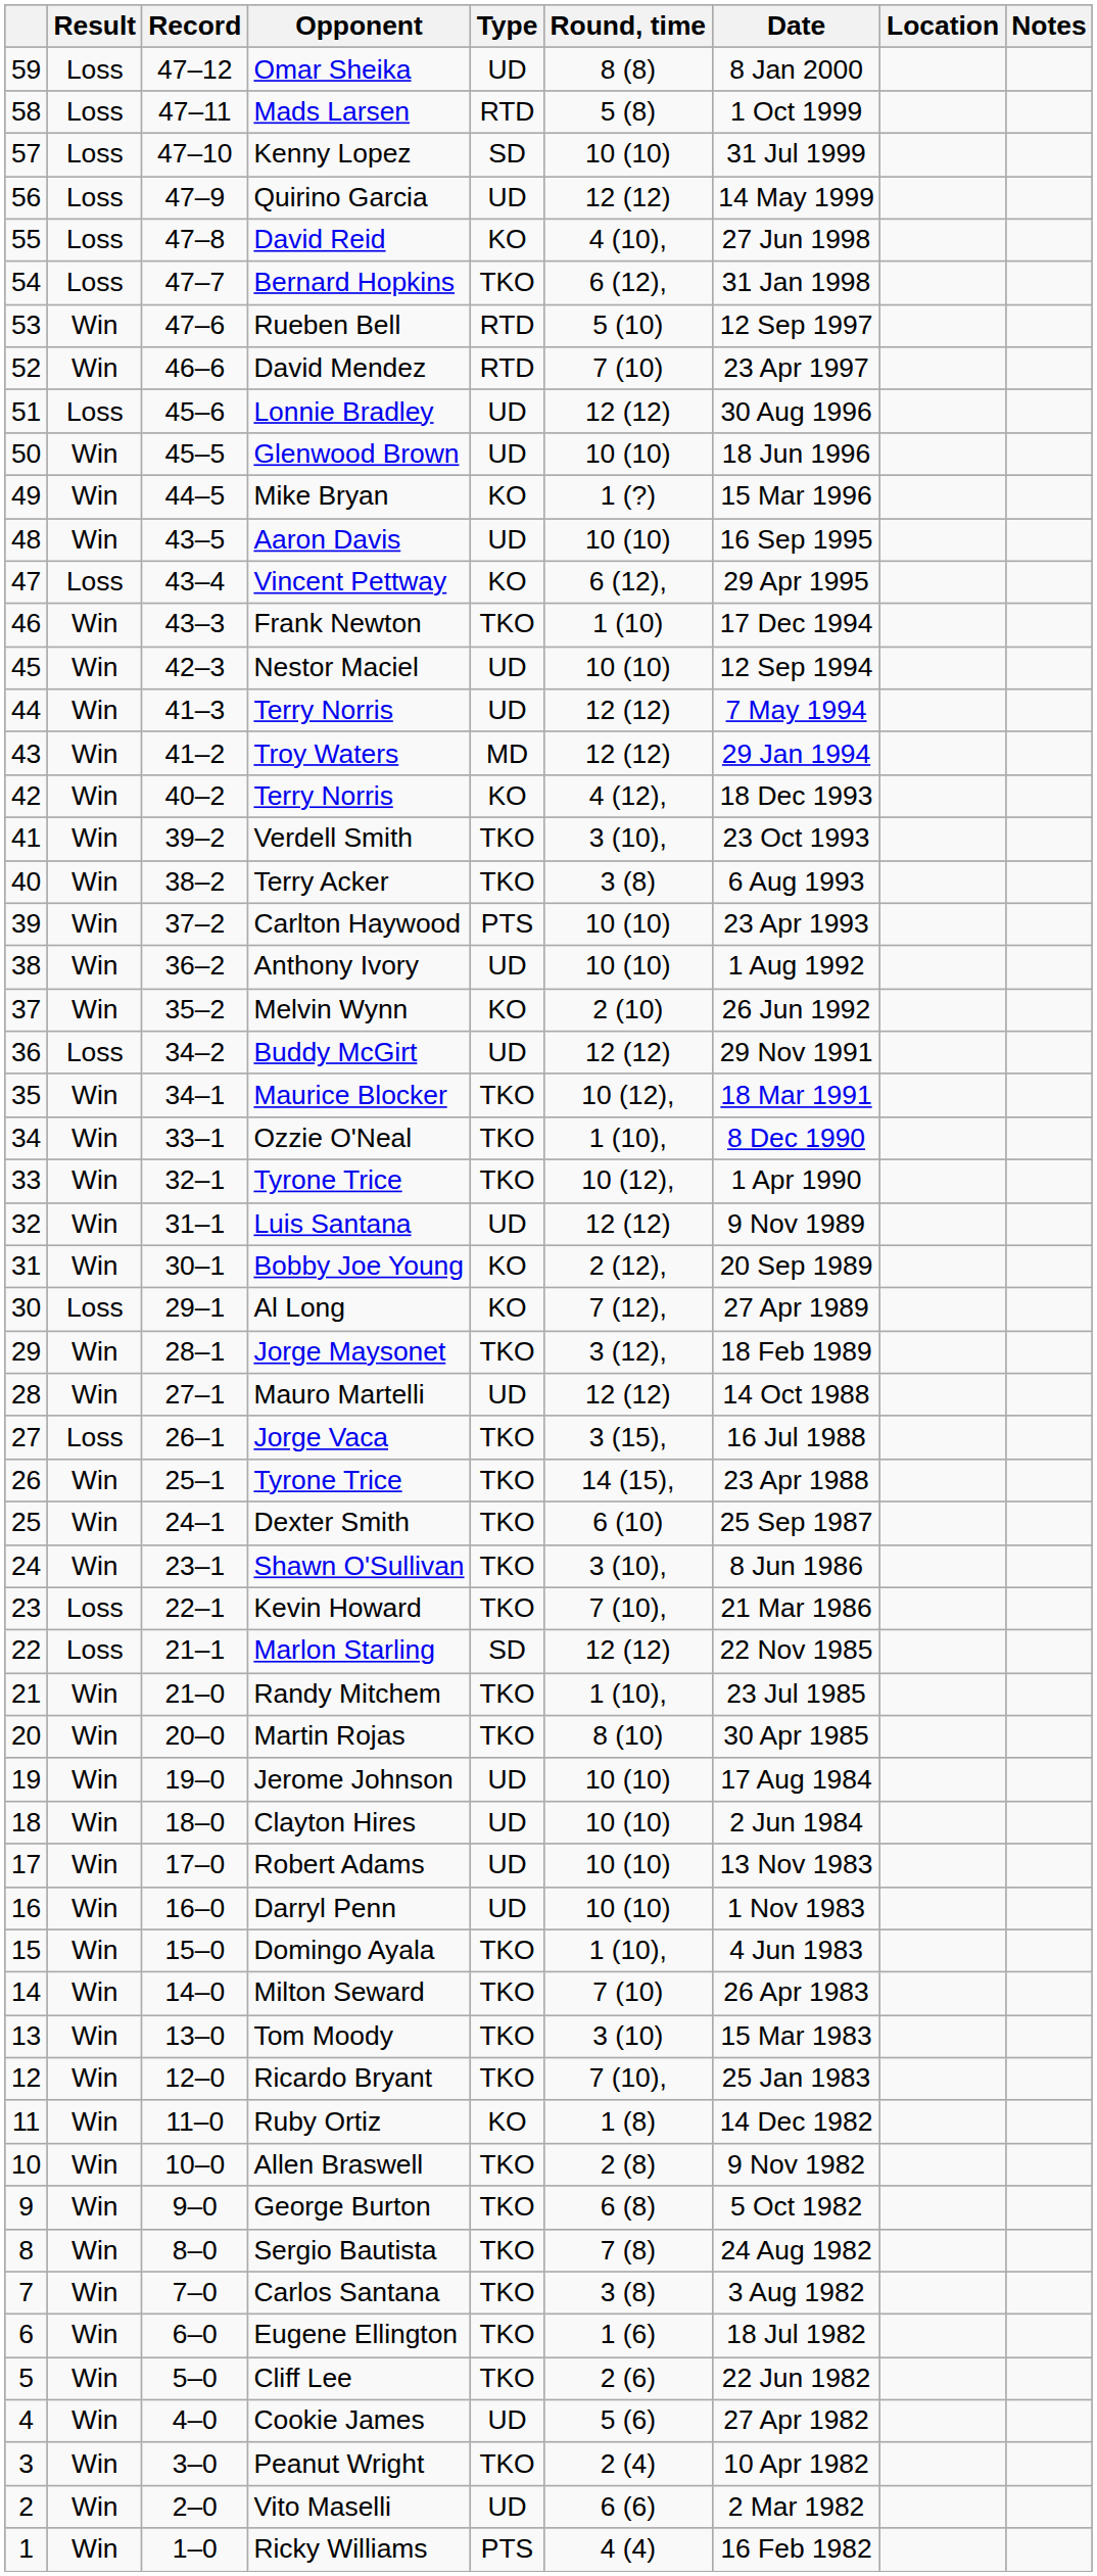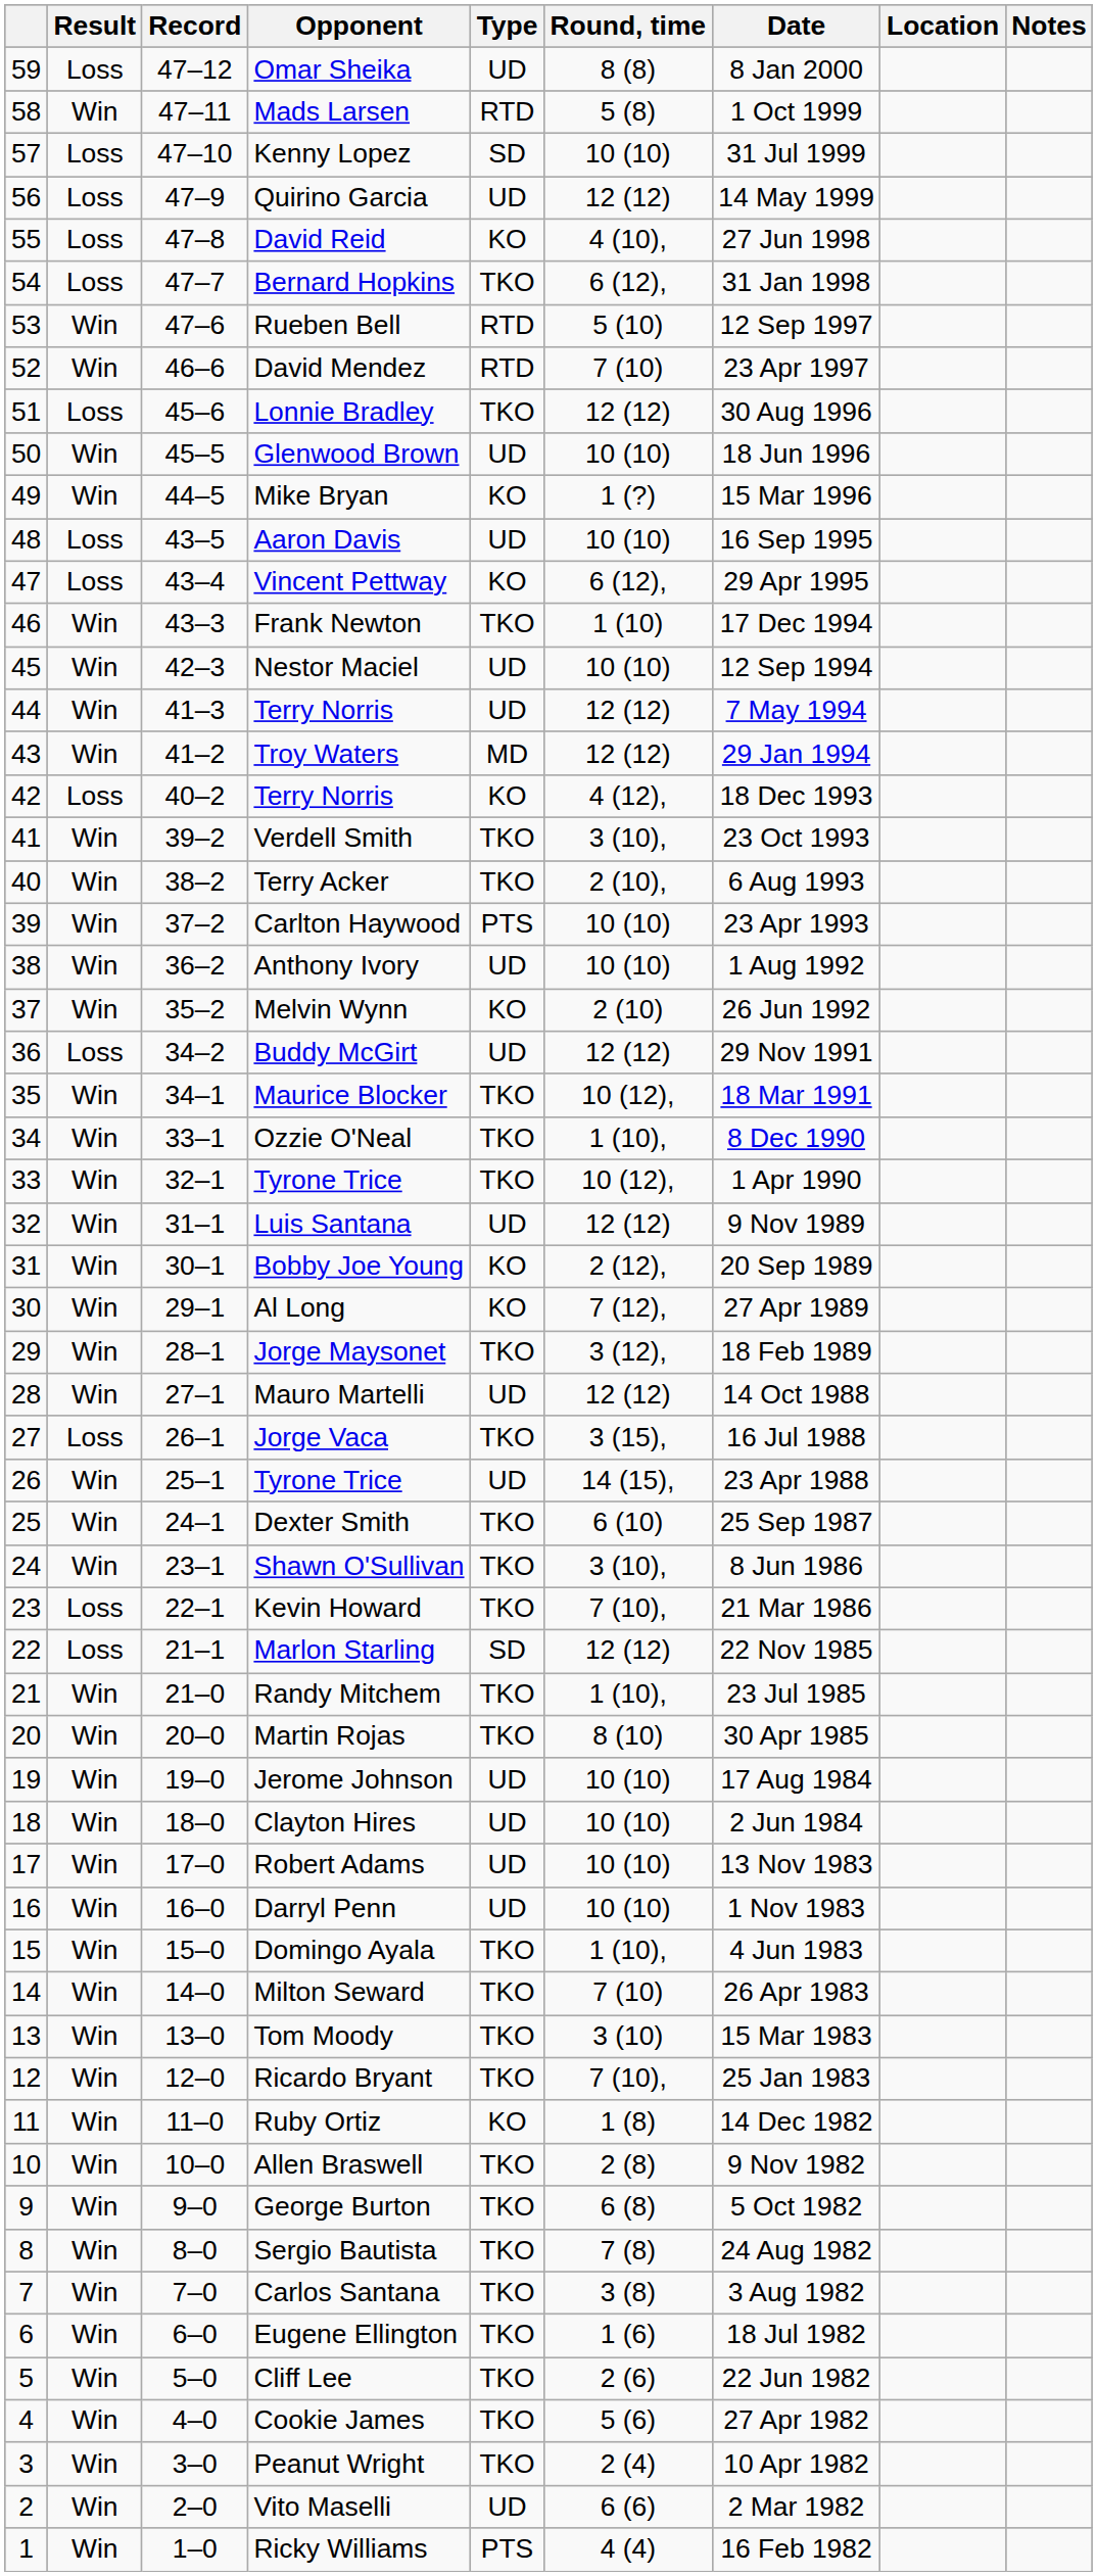Mads Larsen | Result: Loss -> Win
Lonnie Bradley | Type: UD -> TKO
Aaron Davis | Result: Win -> Loss
42 / Terry Norris | Result: Win -> Loss
Terry Acker | Round, time: 3 (8) -> 2 (10),
Al Long | Result: Loss -> Win
26 / Tyrone Trice | Type: TKO -> UD
Cookie James | Type: UD -> TKO
